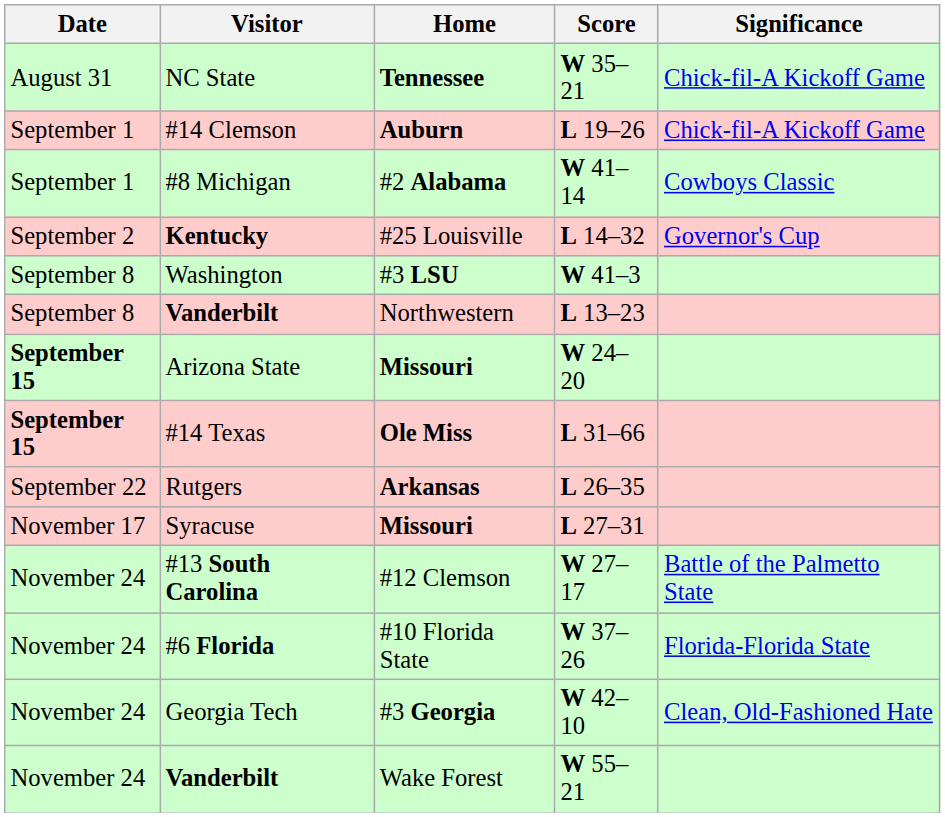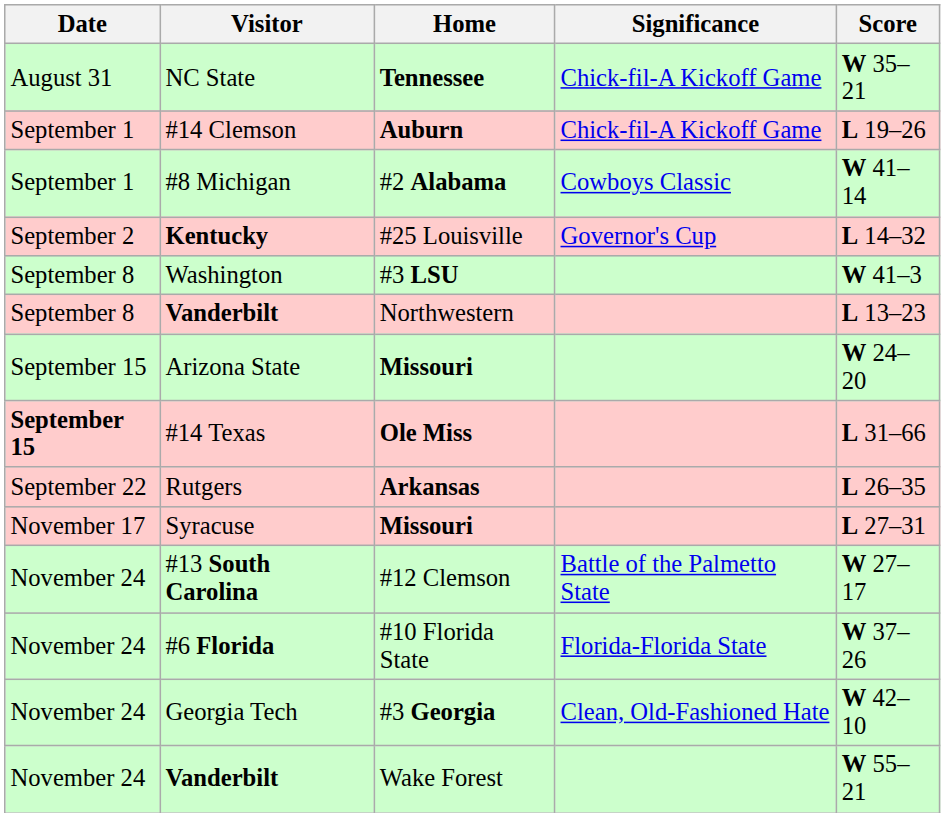columns swapped: Significance <-> Score
Arizona State | Date: bold -> normal
